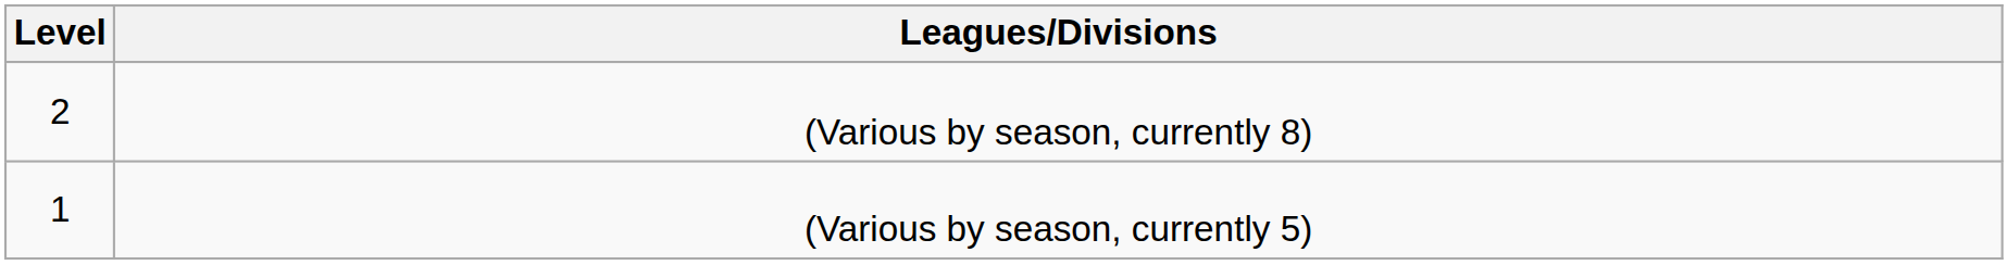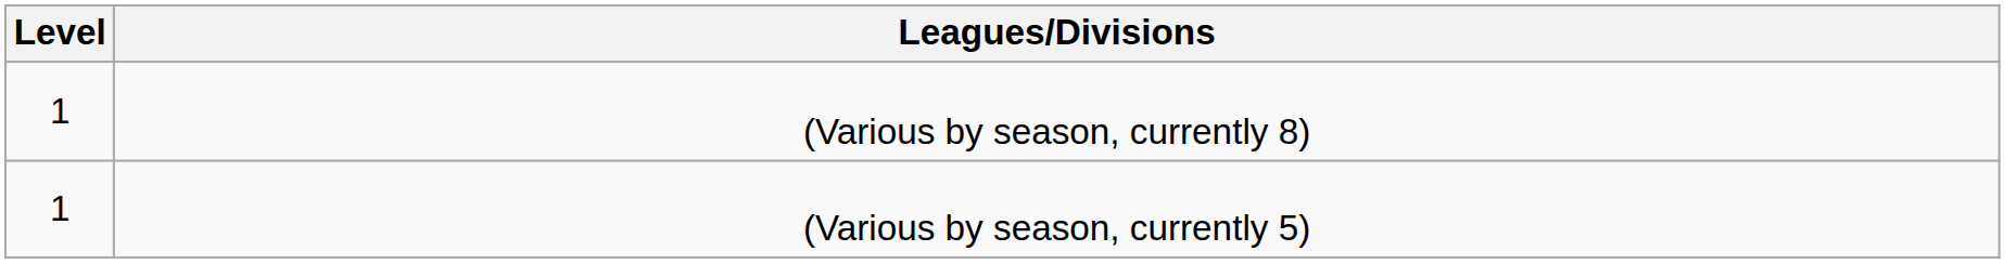(Various by season, currently 8) | Level: 2 -> 1
